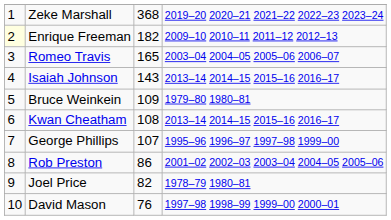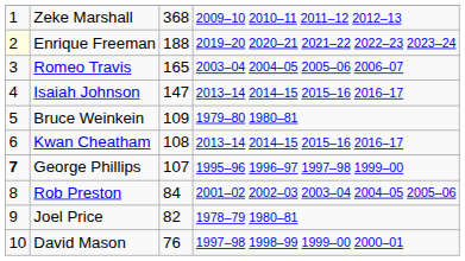Zeke Marshall | column 4: 2019–20 2020–21 2021–22 2022–23 2023–24 -> 2009–10 2010–11 2011–12 2012–13
Enrique Freeman | column 3: 182 -> 188
Enrique Freeman | column 4: 2009–10 2010–11 2011–12 2012–13 -> 2019–20 2020–21 2021–22 2022–23 2023–24
Isaiah Johnson | column 3: 143 -> 147
George Phillips | column 1: normal -> bold
Rob Preston | column 3: 86 -> 84
